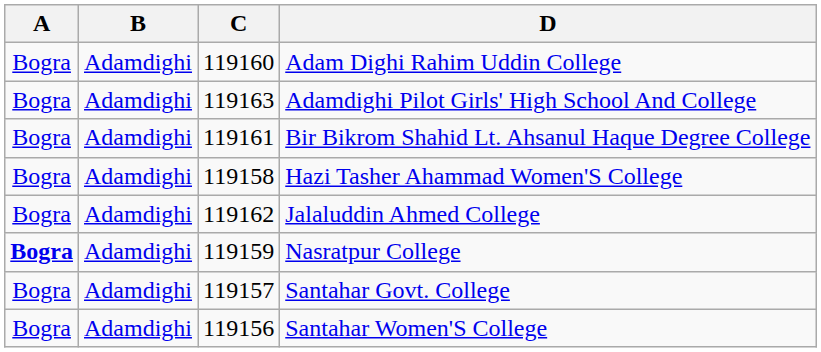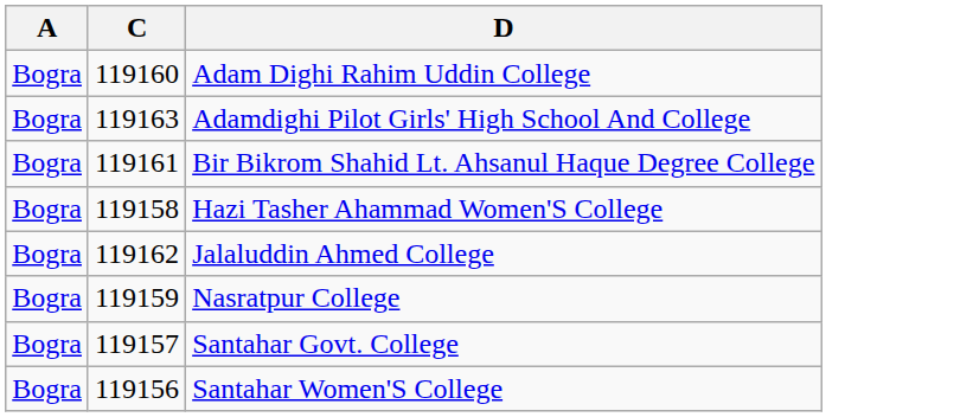- column: B | Adamdighi | Adamdighi | Adamdighi | Adamdighi | Adamdighi | Adamdighi | Adamdighi | Adamdighi
Nasratpur College | A: bold -> normal
